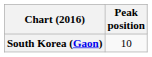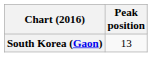South Korea (Gaon) | Peak position: 10 -> 13
